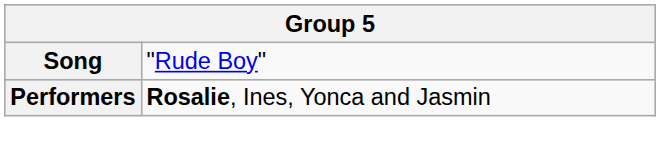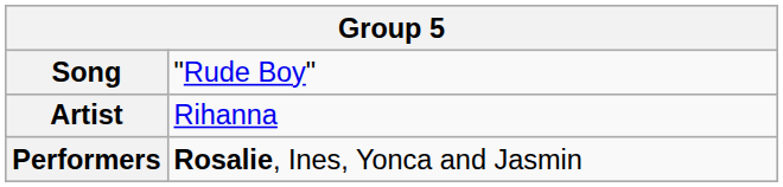+ row: Artist | Rihanna
